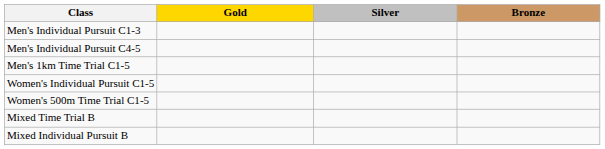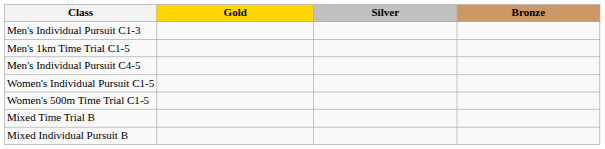rows swapped: Men's Individual Pursuit C4-5 <-> Men's 1km Time Trial C1-5
